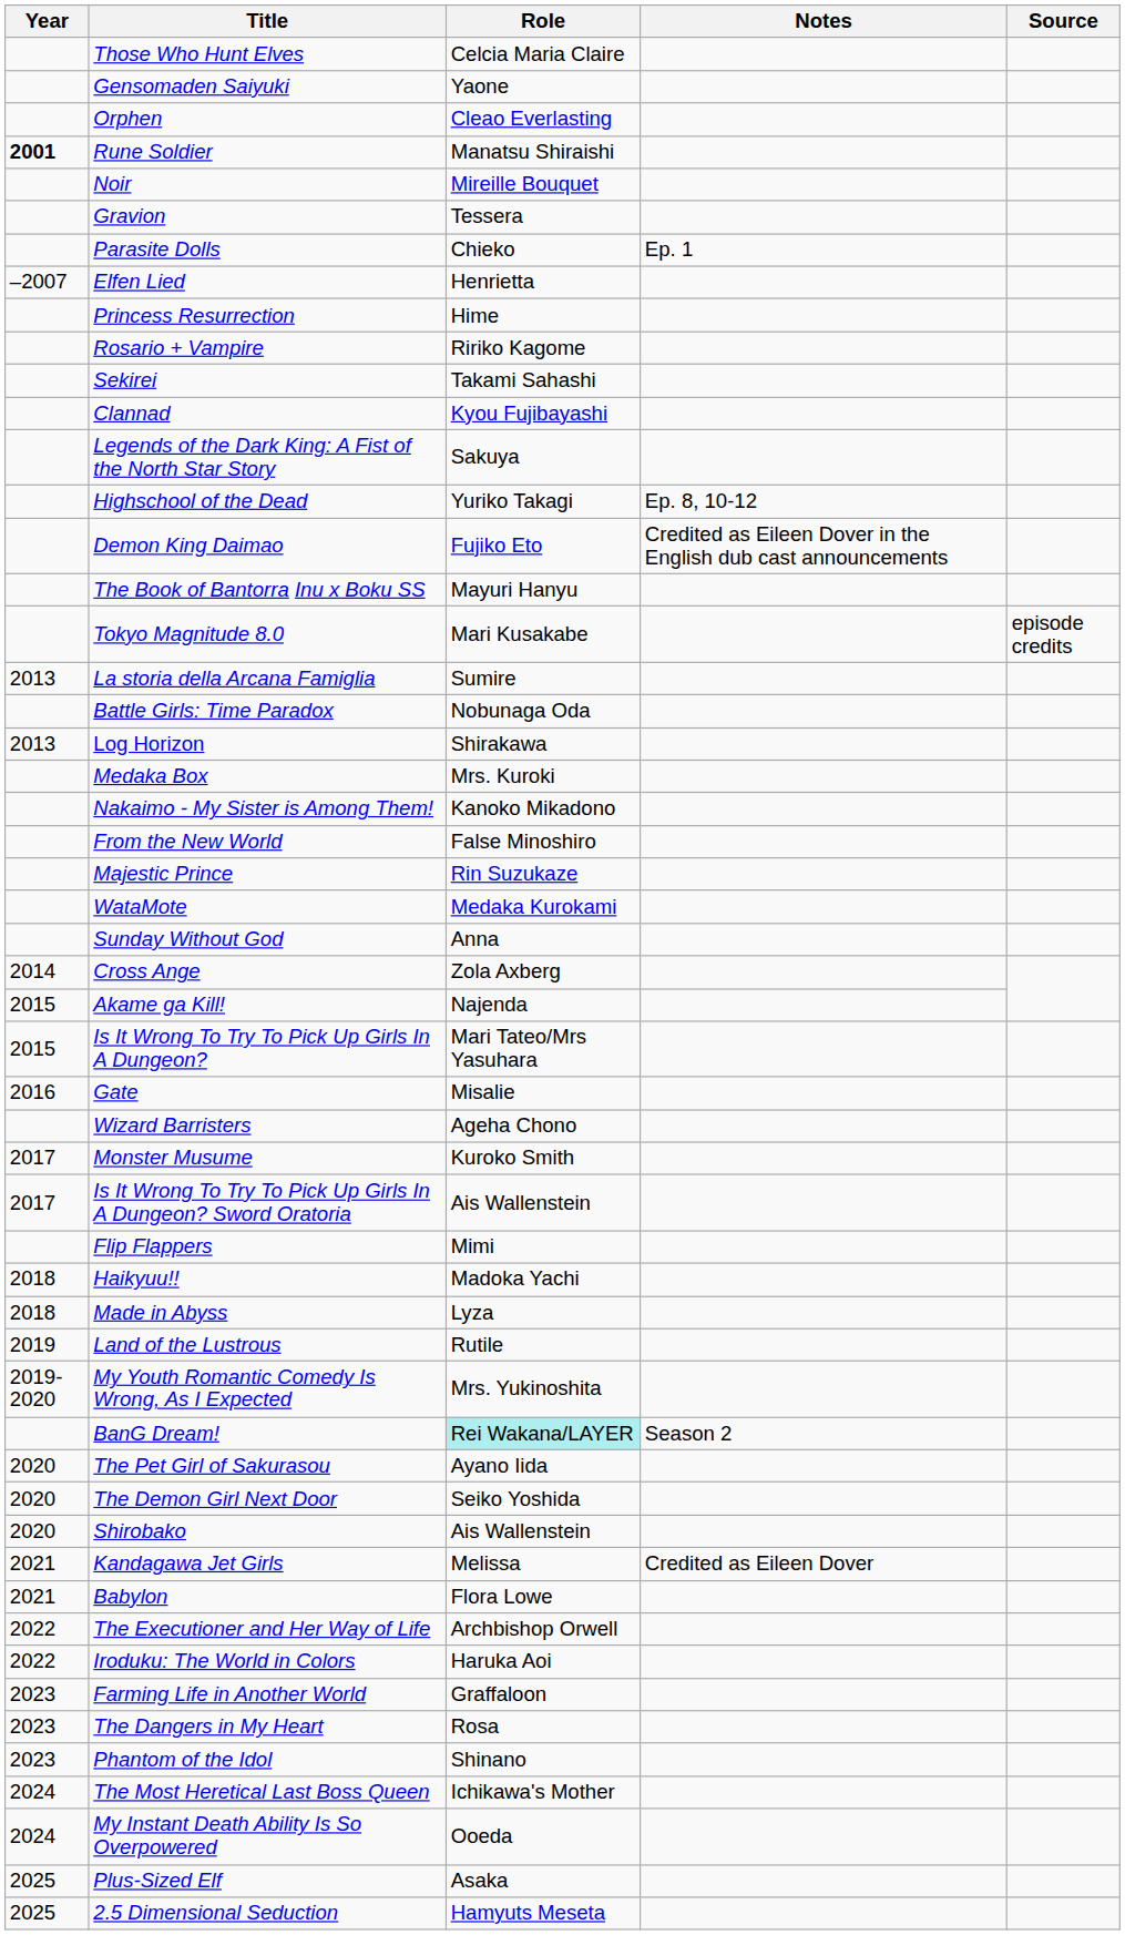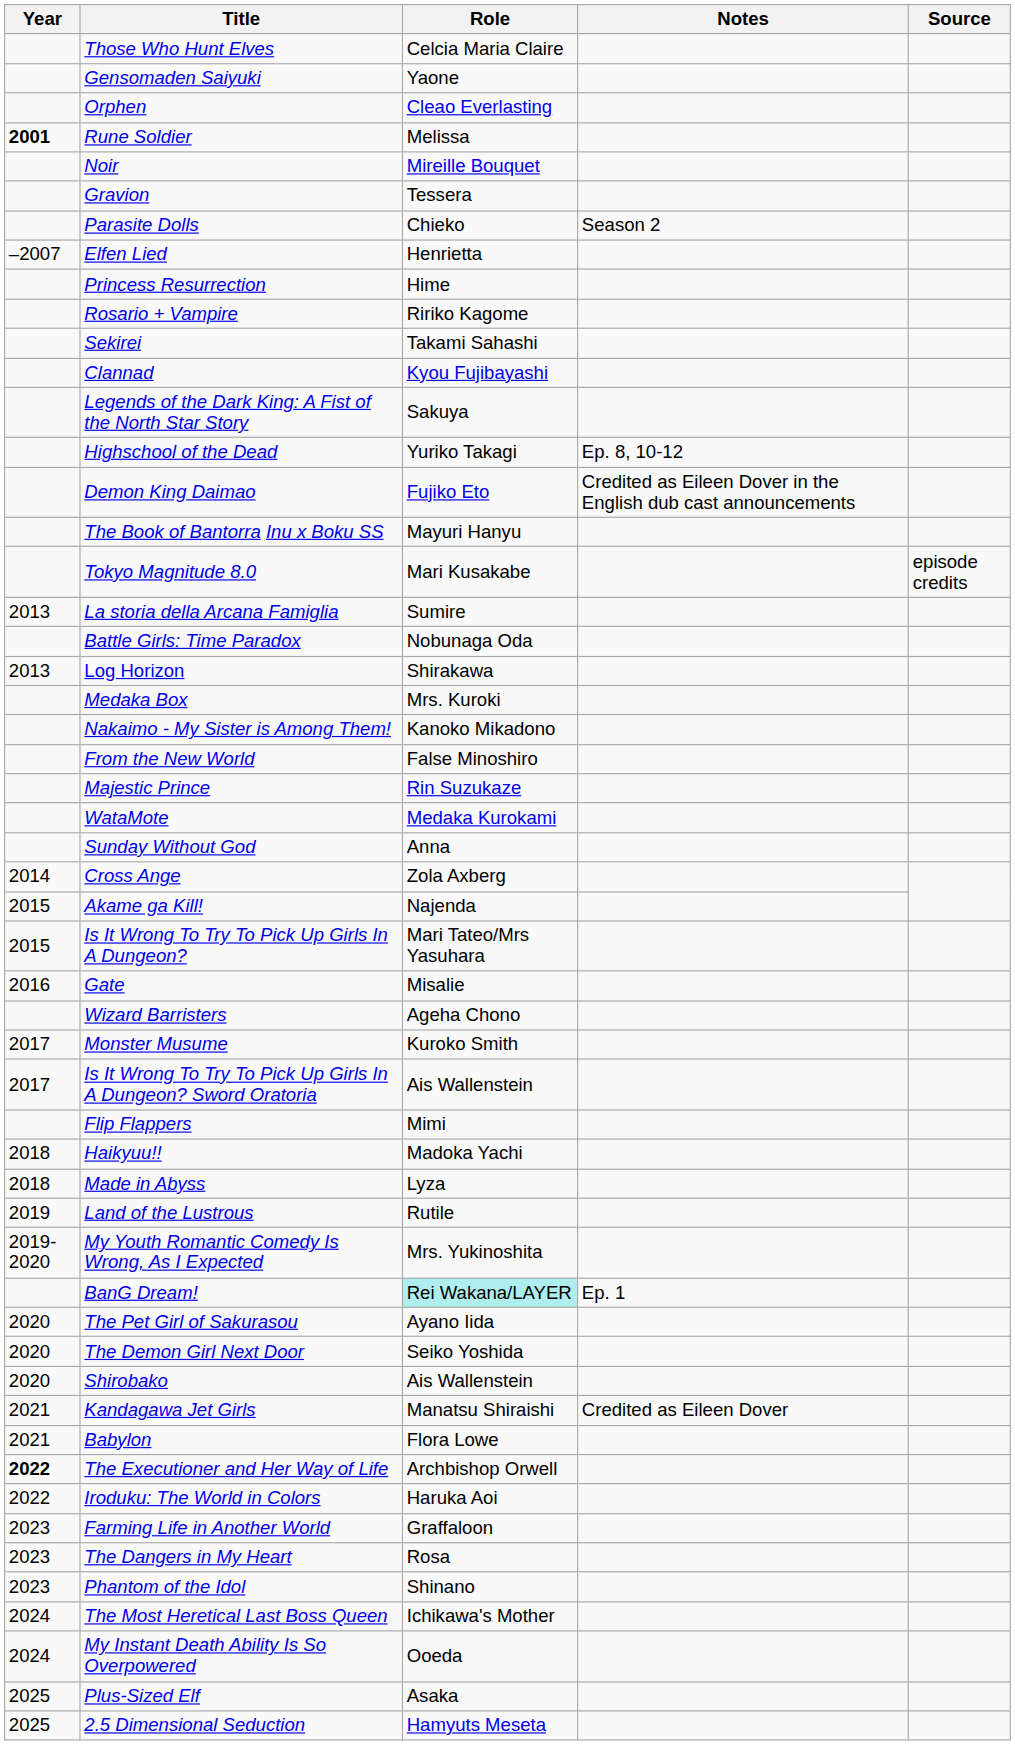Rune Soldier | Role: Manatsu Shiraishi -> Melissa
Parasite Dolls | Notes: Ep. 1 -> Season 2
BanG Dream! | Notes: Season 2 -> Ep. 1
Kandagawa Jet Girls | Role: Melissa -> Manatsu Shiraishi
The Executioner and Her Way of Life | Year: normal -> bold
